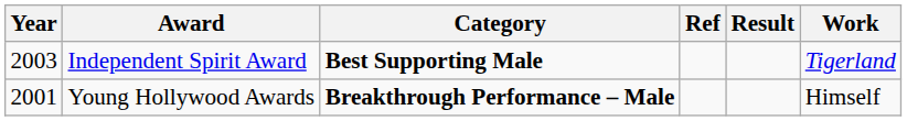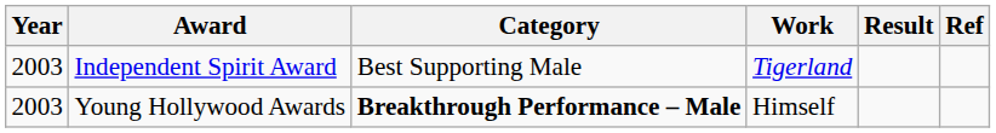columns swapped: Work <-> Ref
Independent Spirit Award | Category: bold -> normal
Young Hollywood Awards | Year: 2001 -> 2003
